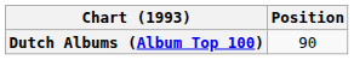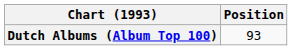Dutch Albums (Album Top 100) | Position: 90 -> 93
